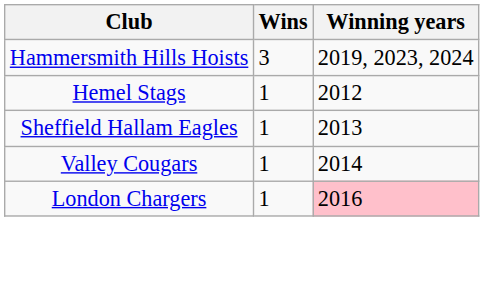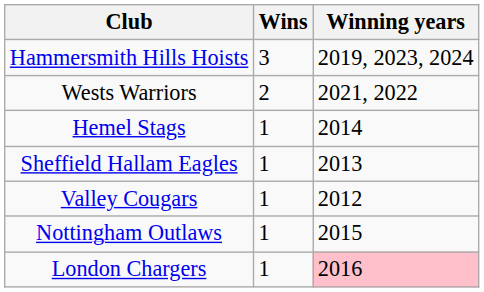+ row: Wests Warriors | 2 | 2021, 2022
Hemel Stags | Winning years: 2012 -> 2014
Valley Cougars | Winning years: 2014 -> 2012
+ row: Nottingham Outlaws | 1 | 2015
